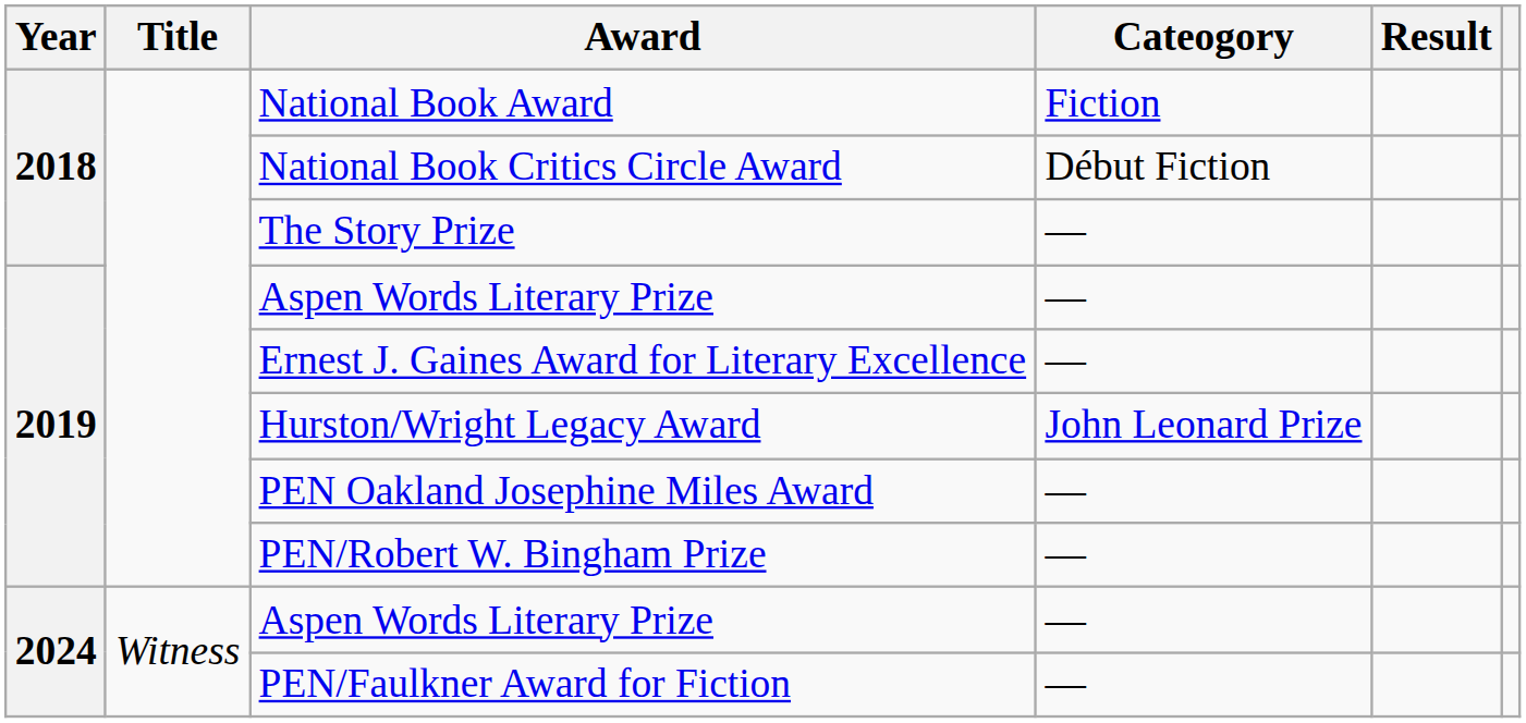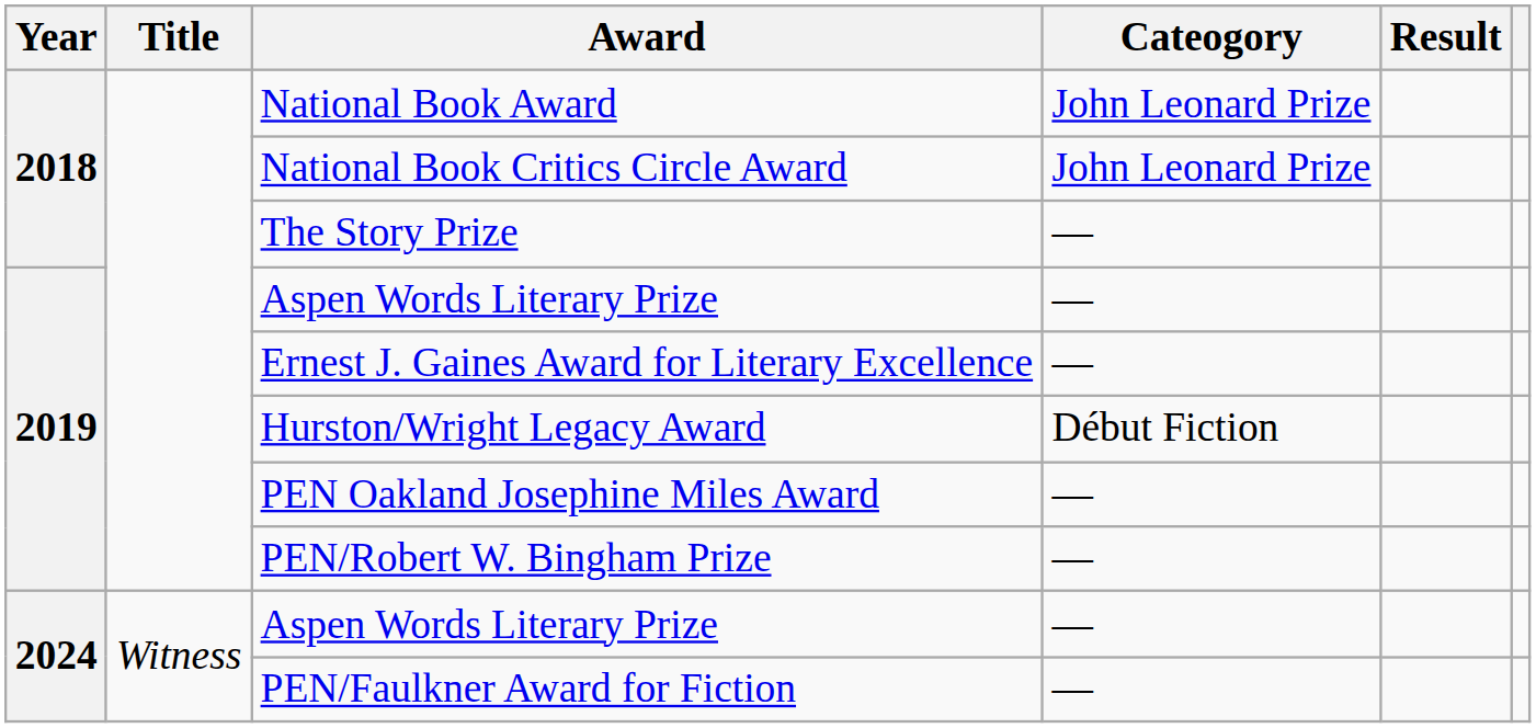National Book Award | Cateogory: Fiction -> John Leonard Prize
National Book Critics Circle Award | Cateogory: Début Fiction -> John Leonard Prize
Hurston/Wright Legacy Award | Cateogory: John Leonard Prize -> Début Fiction
